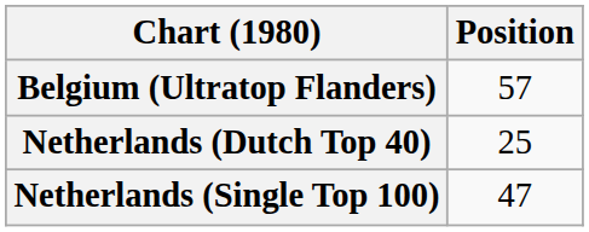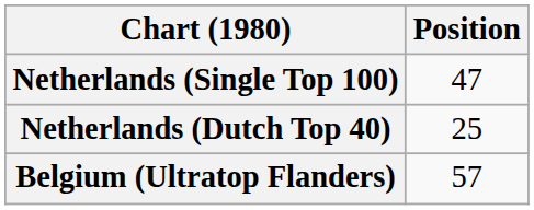rows swapped: Belgium (Ultratop Flanders) <-> Netherlands (Single Top 100)
